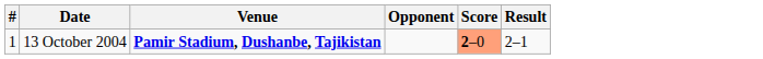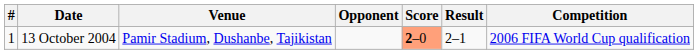+ column: Competition | 2006 FIFA World Cup qualification
13 October 2004 | Venue: bold -> normal
